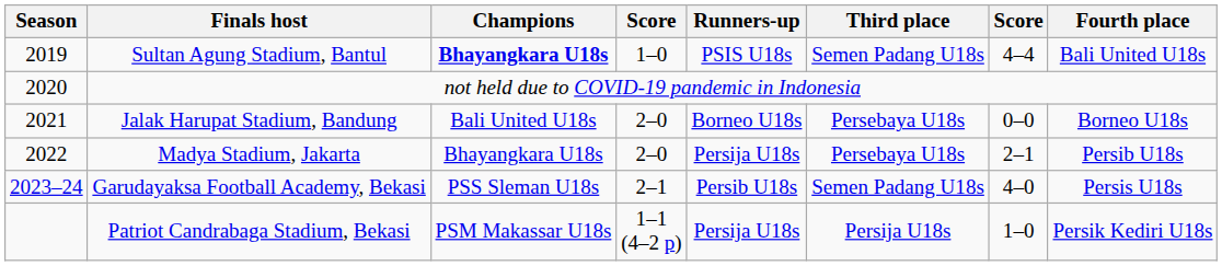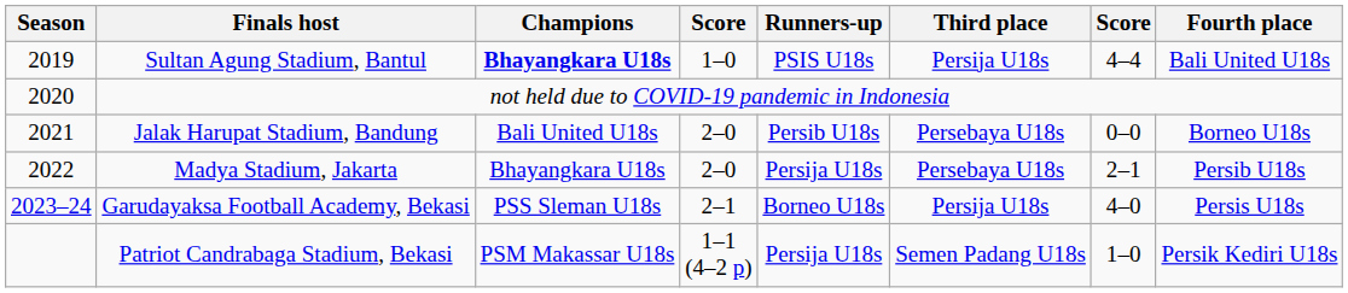Sultan Agung Stadium, Bantul | Third place: Semen Padang U18s -> Persija U18s
Jalak Harupat Stadium, Bandung | Runners-up: Borneo U18s -> Persib U18s
Garudayaksa Football Academy, Bekasi | Runners-up: Persib U18s -> Borneo U18s
Garudayaksa Football Academy, Bekasi | Third place: Semen Padang U18s -> Persija U18s
Patriot Candrabaga Stadium, Bekasi | Third place: Persija U18s -> Semen Padang U18s
